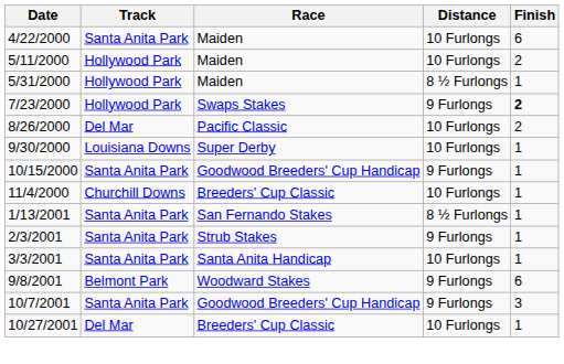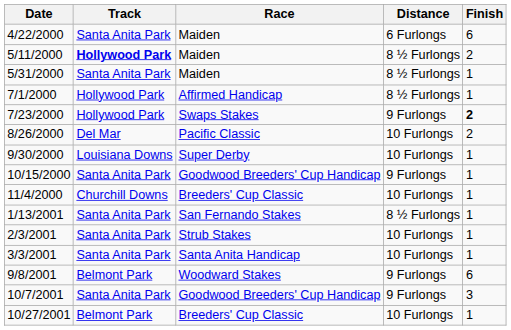4/22/2000 | Distance: 10 Furlongs -> 6 Furlongs
5/11/2000 | Track: normal -> bold
5/11/2000 | Distance: 10 Furlongs -> 8 ½ Furlongs
5/31/2000 | Track: Hollywood Park -> Santa Anita Park
+ row: 7/1/2000 | Hollywood Park | Affirmed Handicap | 8 ½ Furlongs | 1
2/3/2001 | Distance: 9 Furlongs -> 10 Furlongs
10/27/2001 | Track: Del Mar -> Belmont Park
